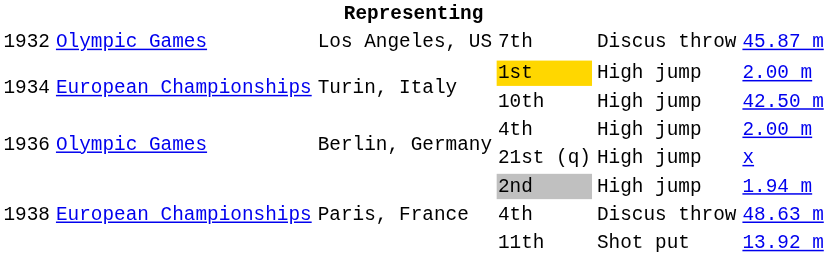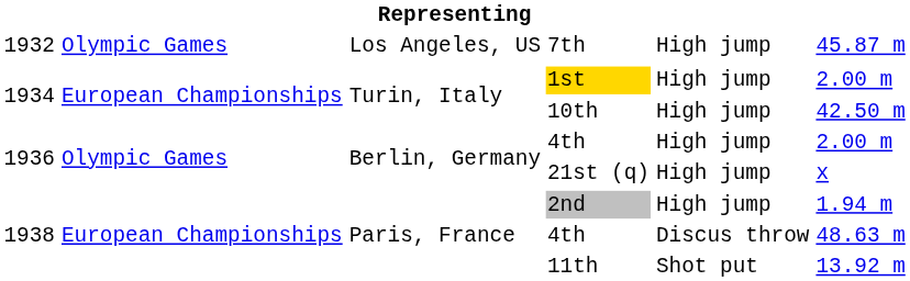7th | column 5: Discus throw -> High jump
